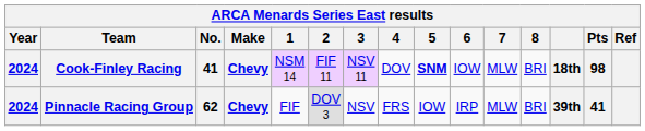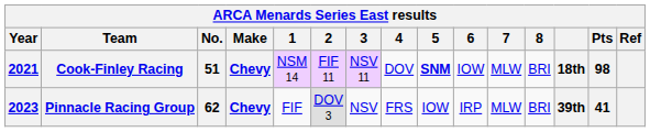Cook-Finley Racing | Year: 2024 -> 2021
Cook-Finley Racing | No.: 41 -> 51
Pinnacle Racing Group | Year: 2024 -> 2023
